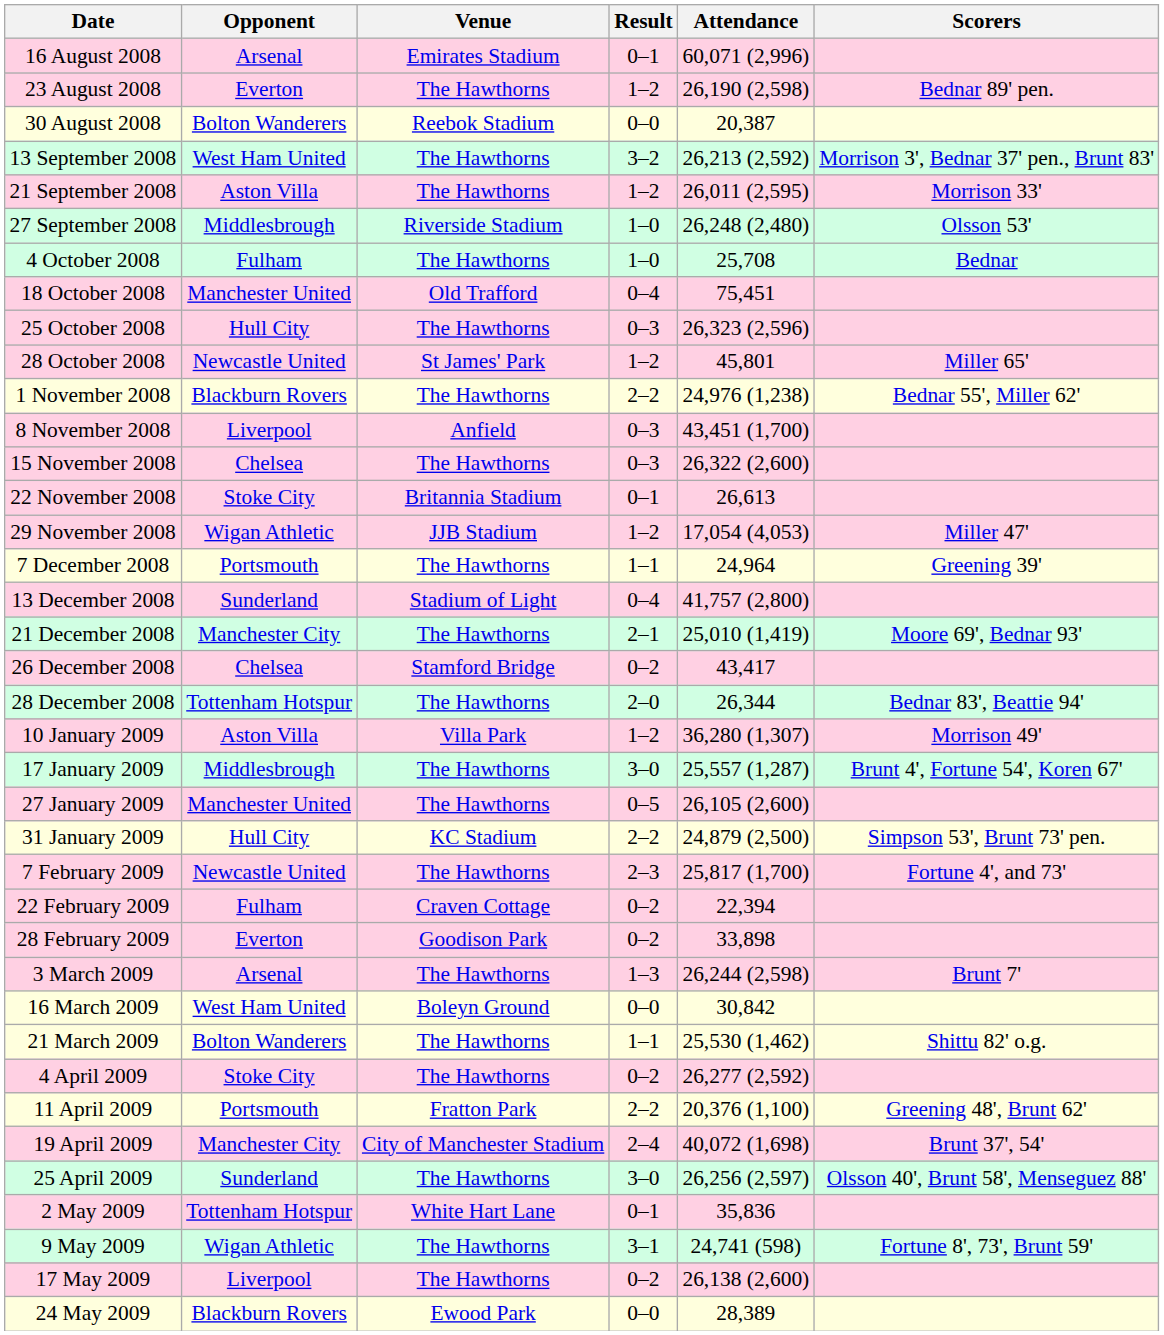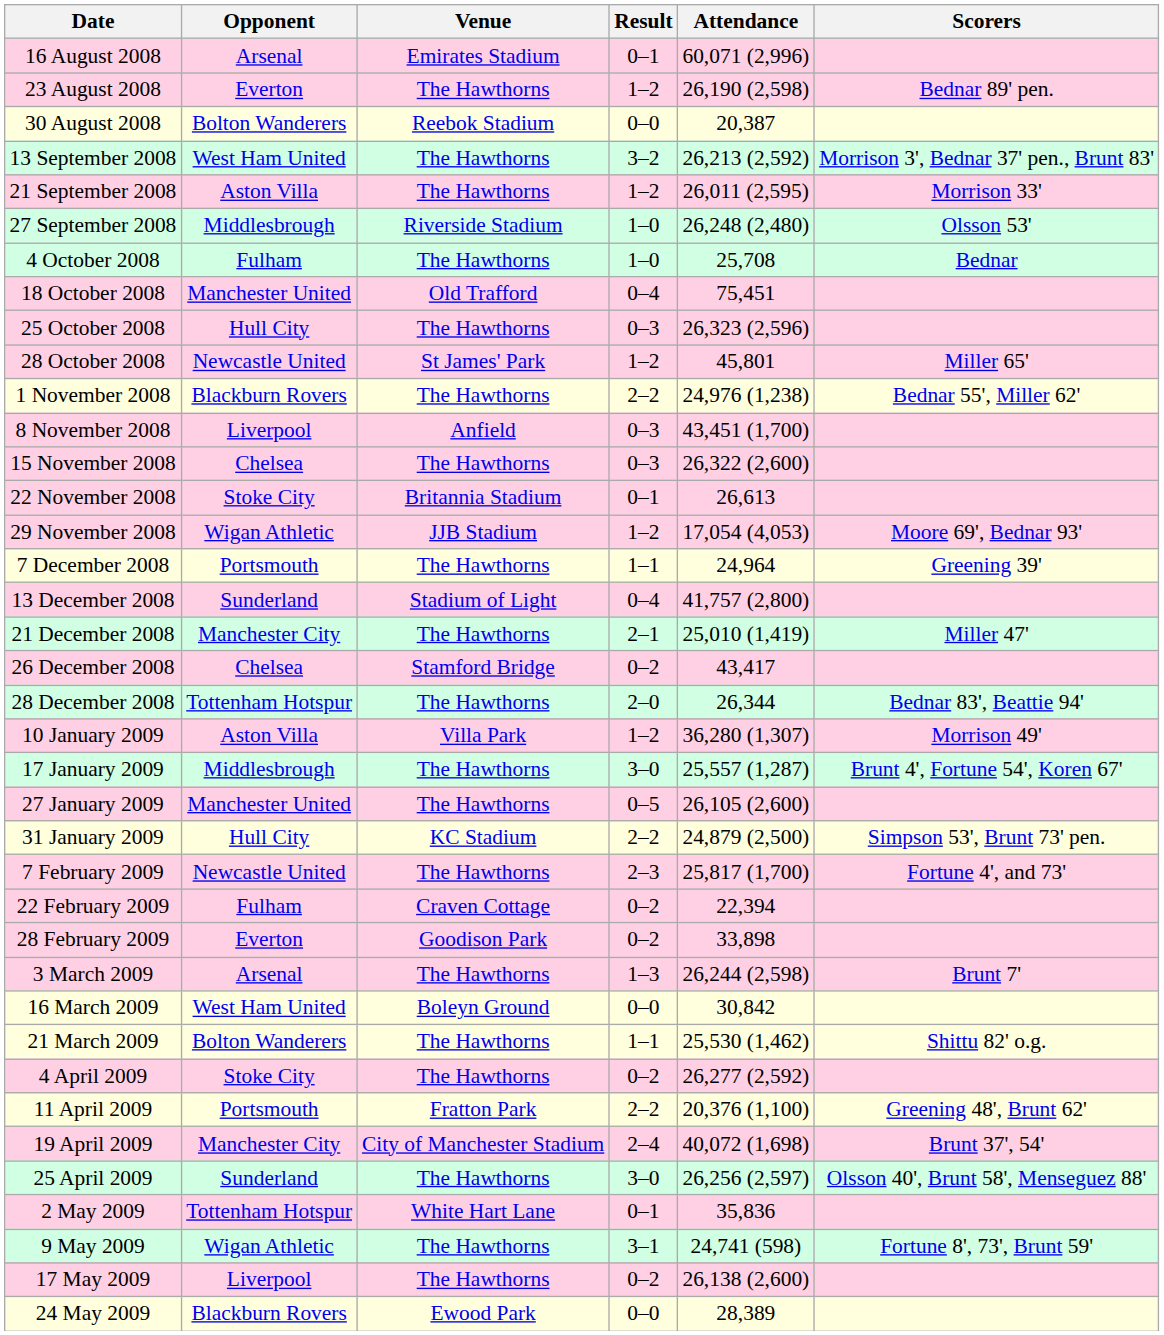29 November 2008 | Scorers: Miller 47' -> Moore 69', Bednar 93'
21 December 2008 | Scorers: Moore 69', Bednar 93' -> Miller 47'
